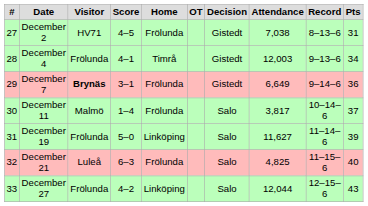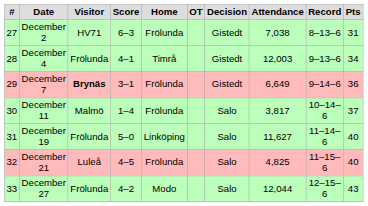December 2 | Score: 4–5 -> 6–3
December 19 | Pts: 39 -> 40
December 21 | Score: 6–3 -> 4–5
December 27 | Home: Linköping -> Modo
